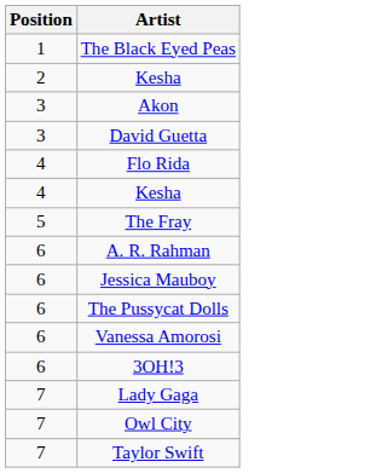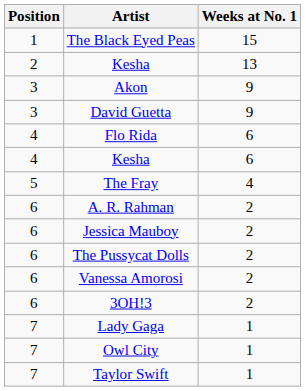+ column: Weeks at No. 1 | 15 | 13 | 9 | 9 | 6 | 6 | 4 | 2 | 2 | 2 | 2 | 2 | 1 | 1 | 1
